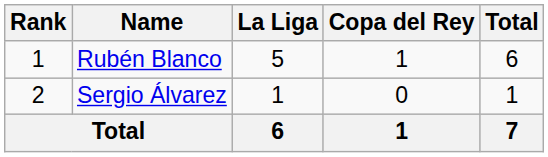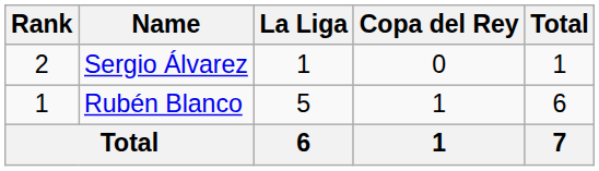rows swapped: Rubén Blanco <-> Sergio Álvarez
